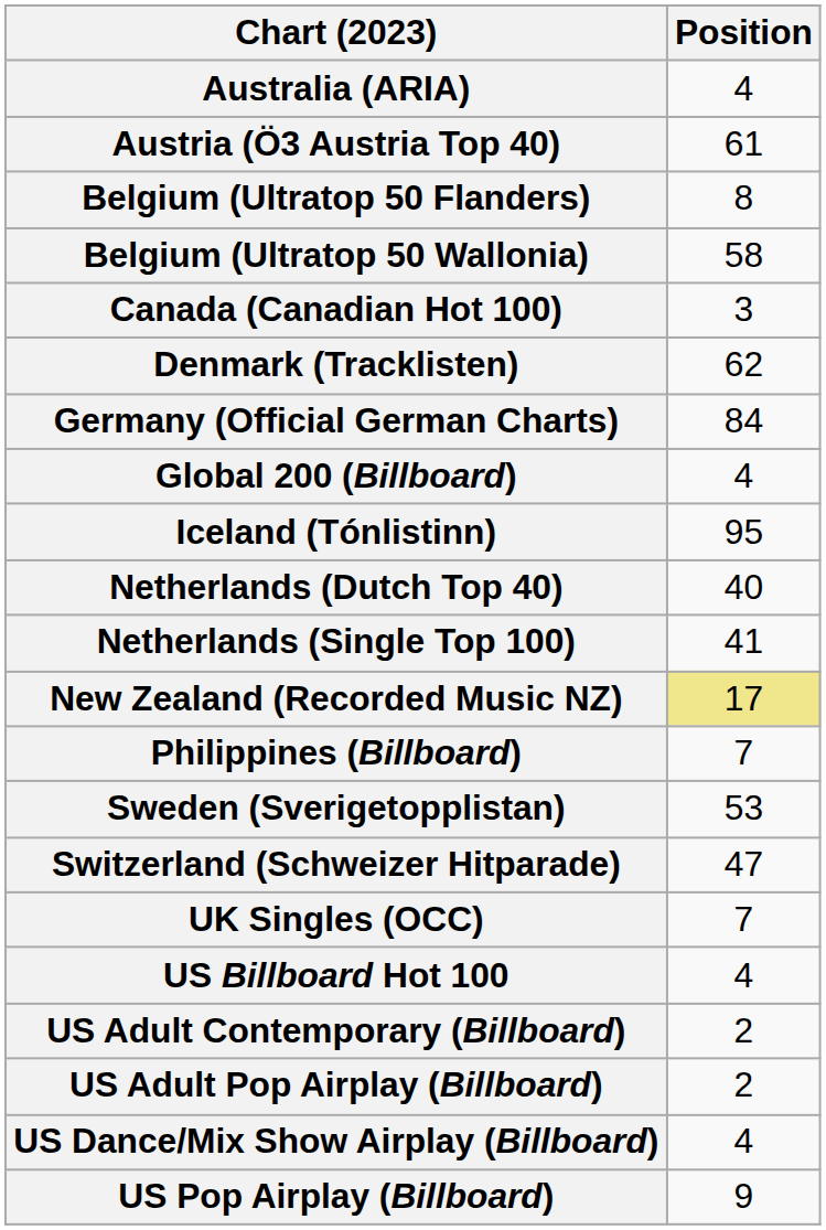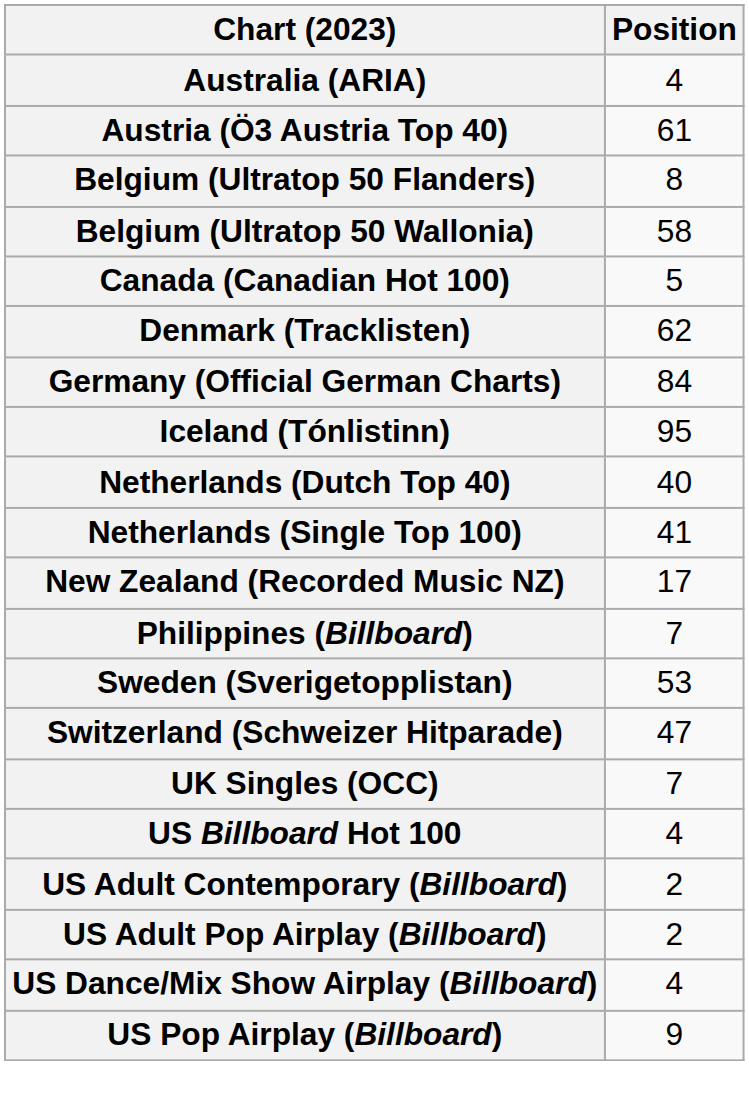Canada (Canadian Hot 100) | Position: 3 -> 5
- row: Global 200 (Billboard) | 4
New Zealand (Recorded Music NZ) | Position: khaki background -> no background
